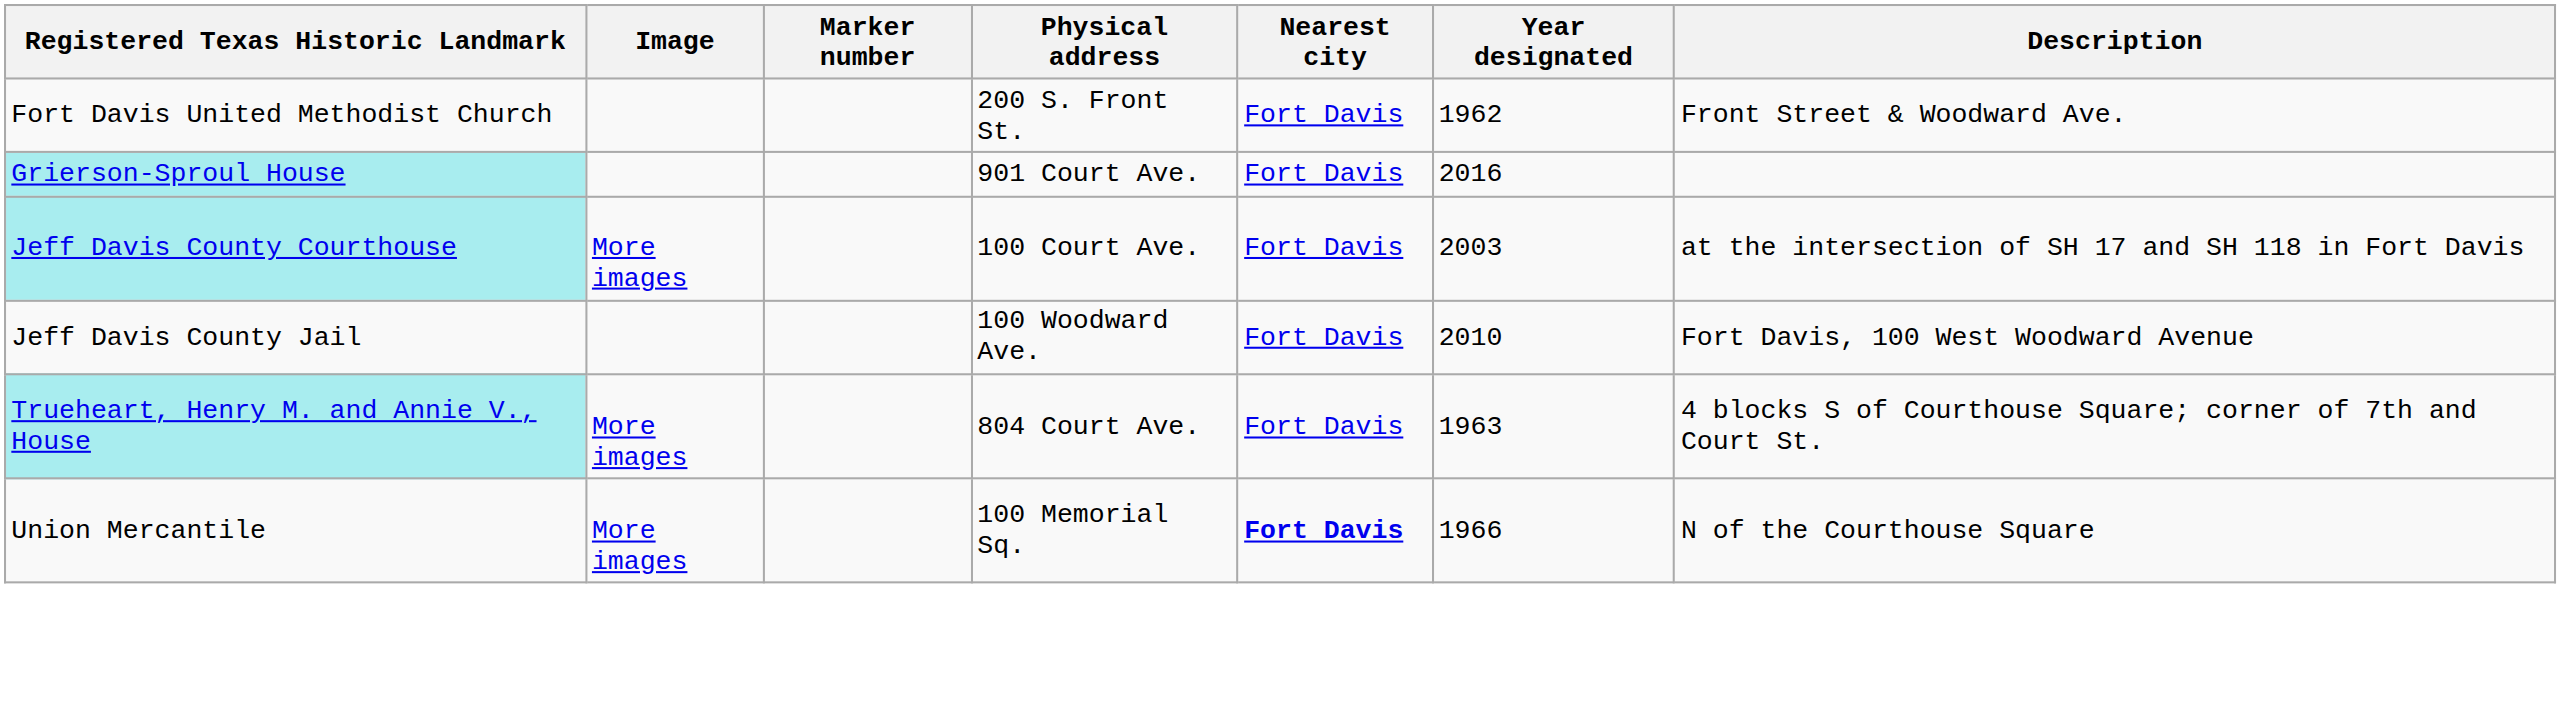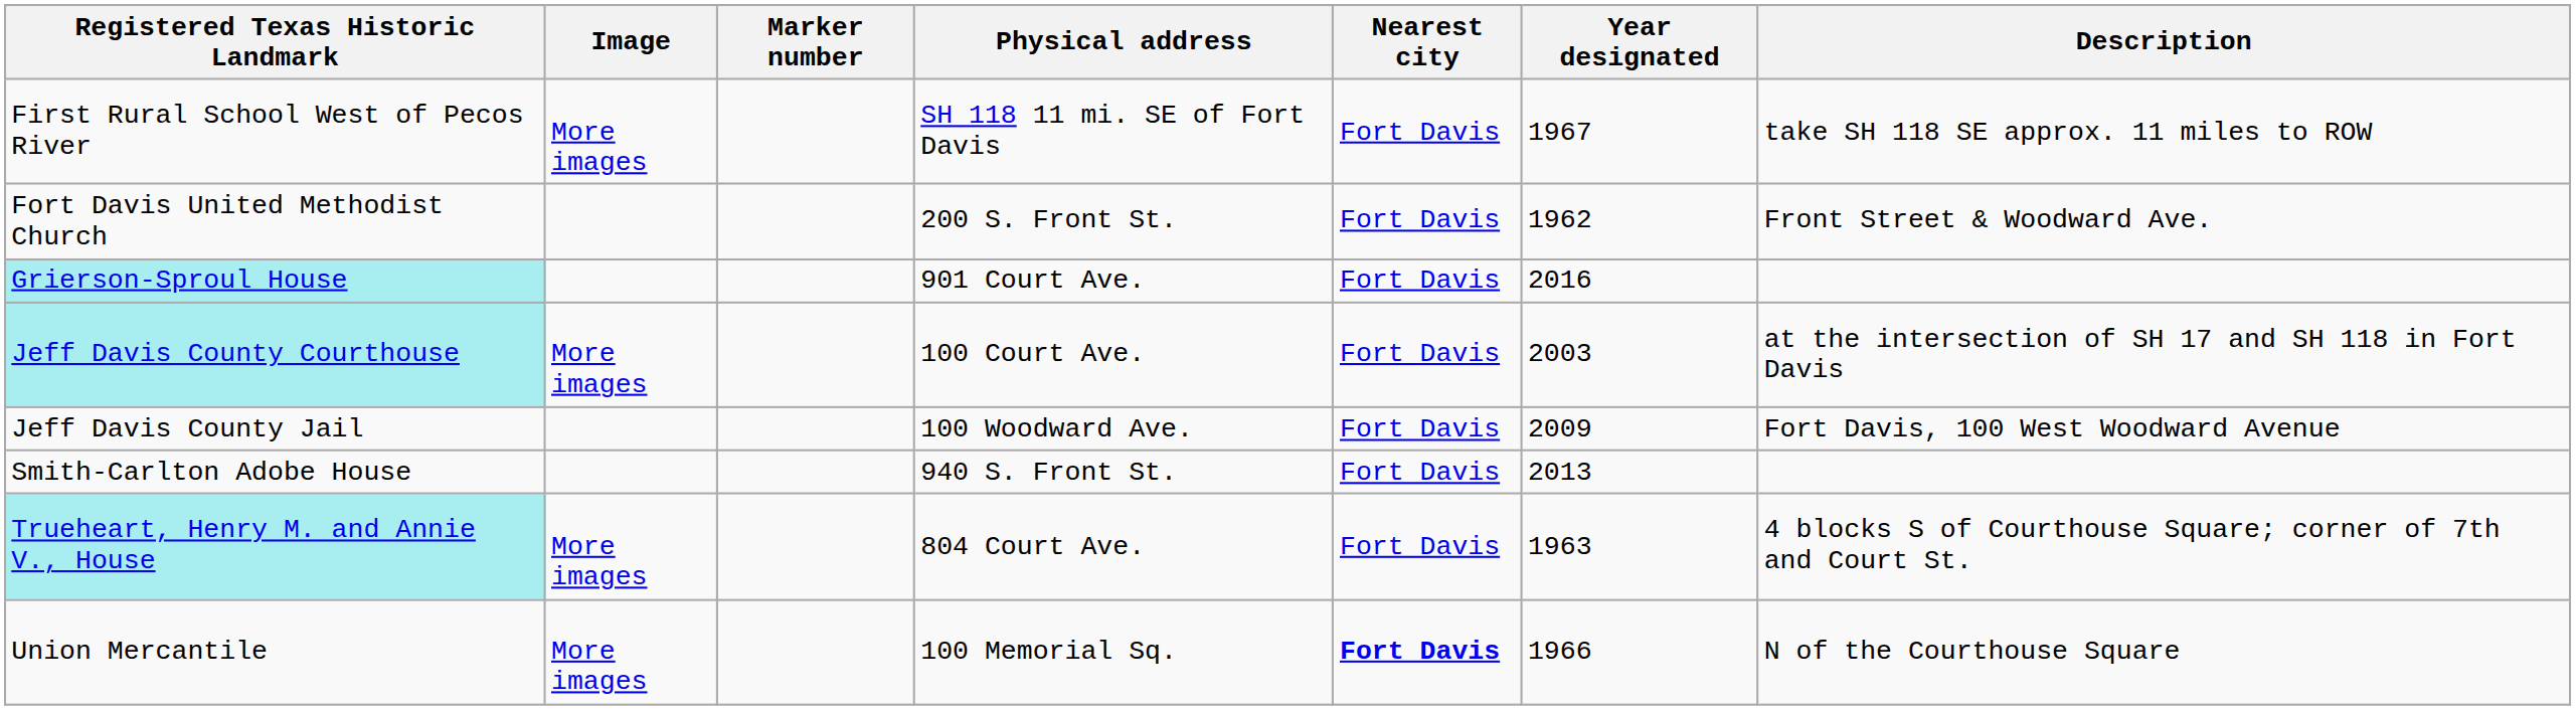+ row: First Rural School West of Pecos River | More images | SH 118 11 mi. SE of Fort Davis | Fort Davis | 1967 | take SH 118 SE approx. 11 miles to ROW
Jeff Davis County Jail | Year designated: 2010 -> 2009
+ row: Smith-Carlton Adobe House | 940 S. Front St. | Fort Davis | 2013
